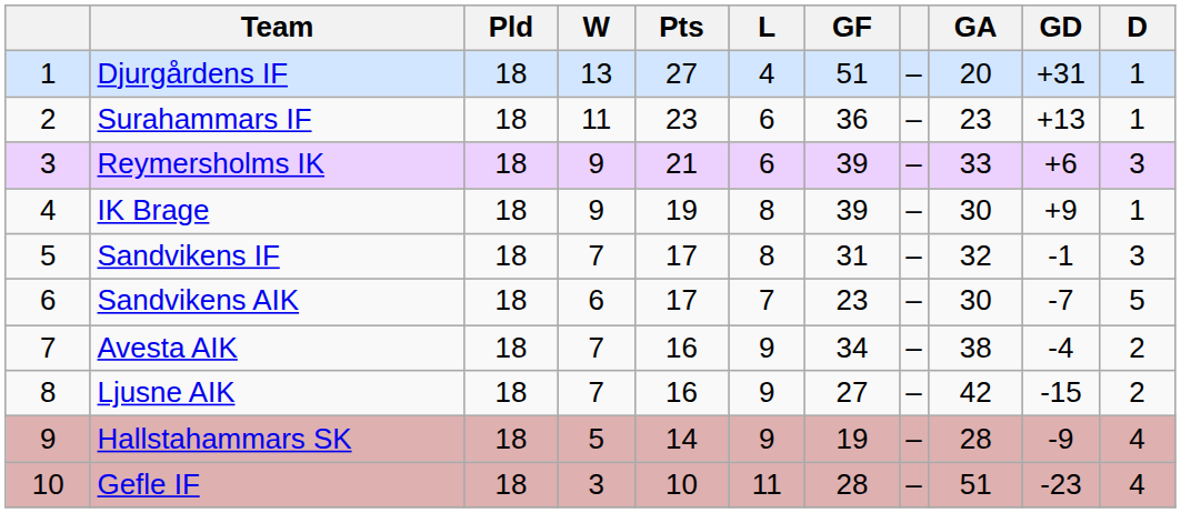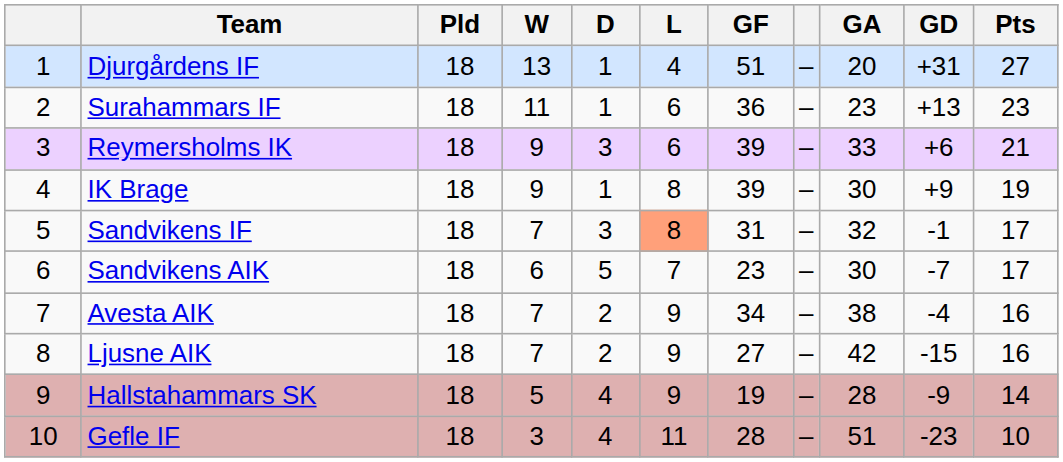columns swapped: D <-> Pts
Sandvikens IF | L: no background -> lightsalmon background
